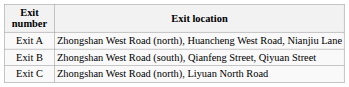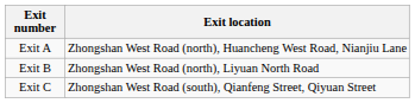Exit B | Exit location: Zhongshan West Road (south), Qianfeng Street, Qiyuan Street -> Zhongshan West Road (north), Liyuan North Road
Exit C | Exit location: Zhongshan West Road (north), Liyuan North Road -> Zhongshan West Road (south), Qianfeng Street, Qiyuan Street
